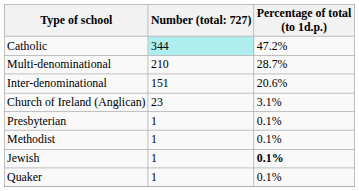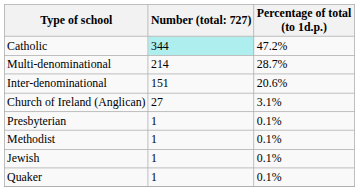Multi-denominational | column 2: 210 -> 214
Church of Ireland (Anglican) | column 2: 23 -> 27
Jewish | Percentage of total (to 1d.p.): bold -> normal
